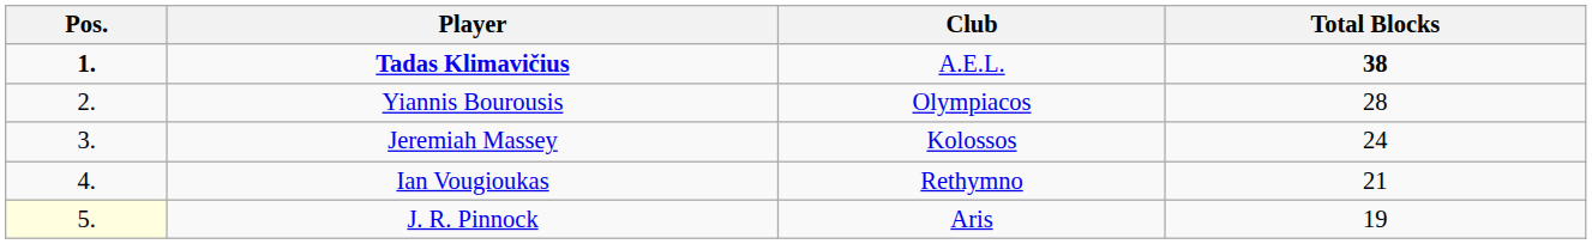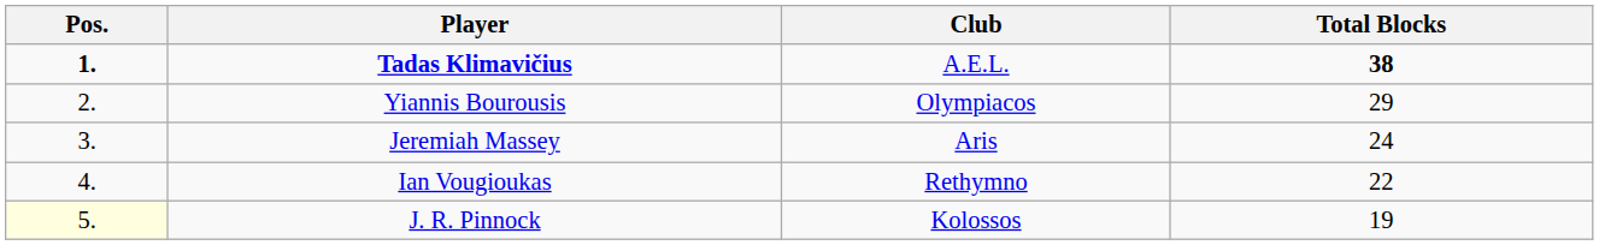Yiannis Bourousis | Total Blocks: 28 -> 29
Jeremiah Massey | Club: Kolossos -> Aris
Ian Vougioukas | Total Blocks: 21 -> 22
J. R. Pinnock | Club: Aris -> Kolossos
